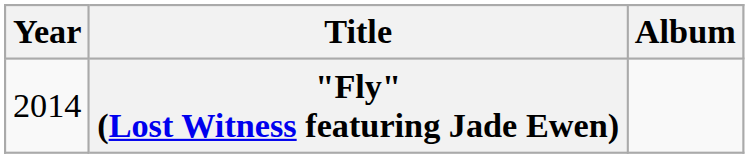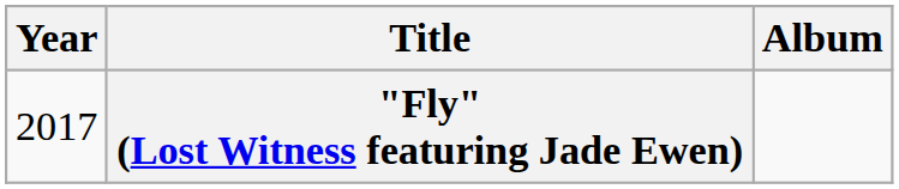"Fly" (Lost Witness featuring Jade Ewen) | Year: 2014 -> 2017
